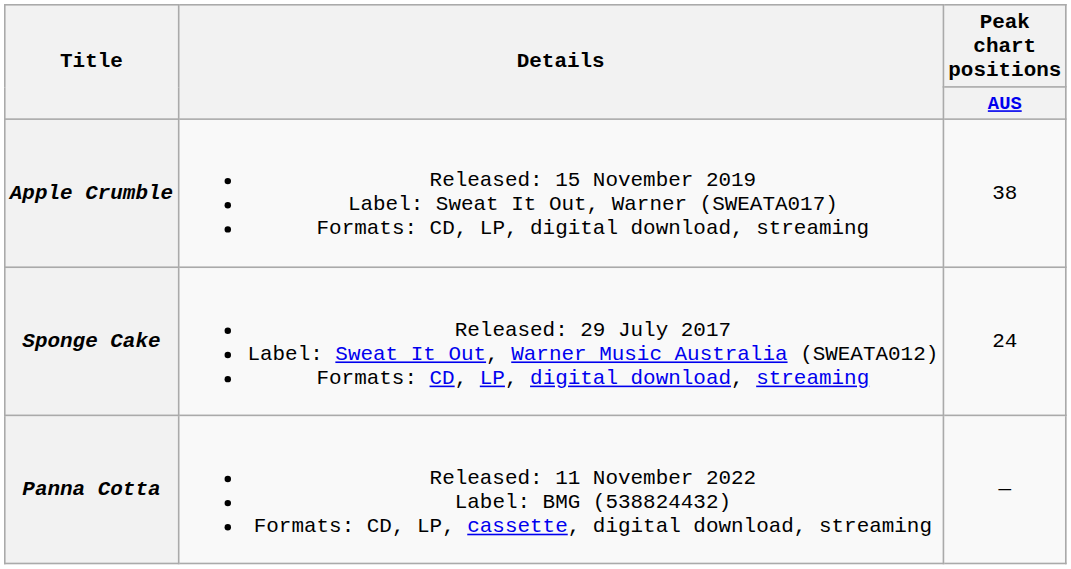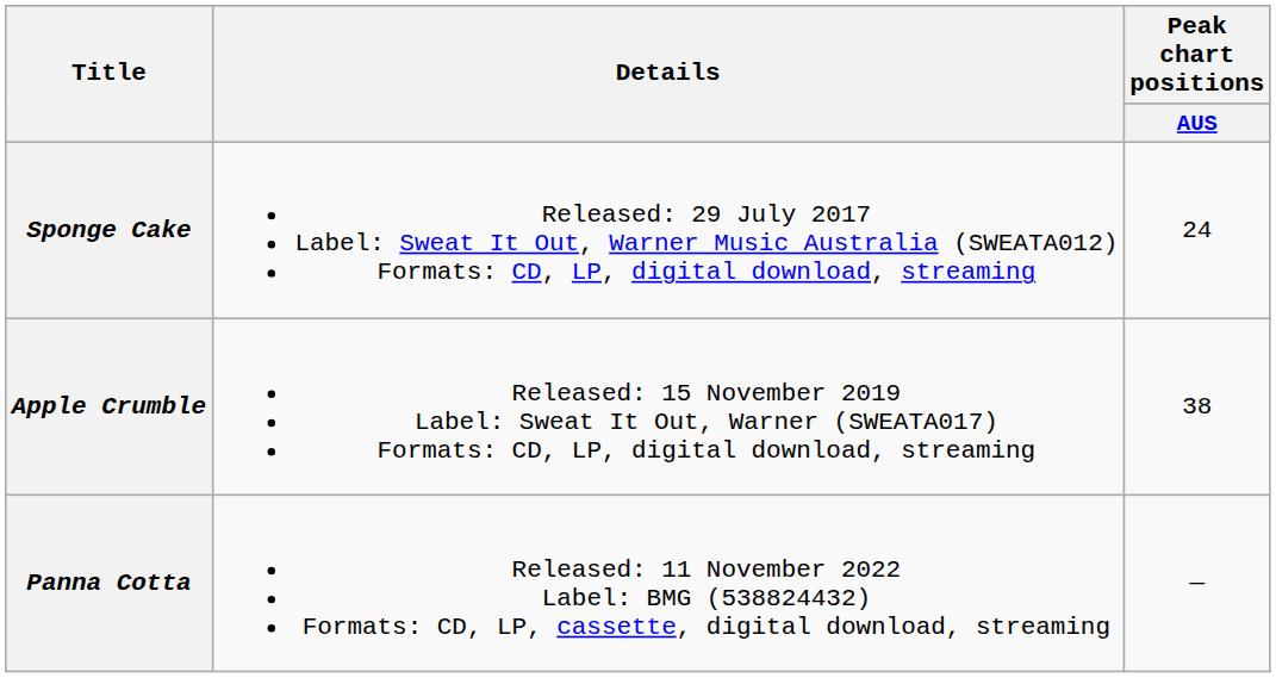rows swapped: Sponge Cake <-> Apple Crumble
